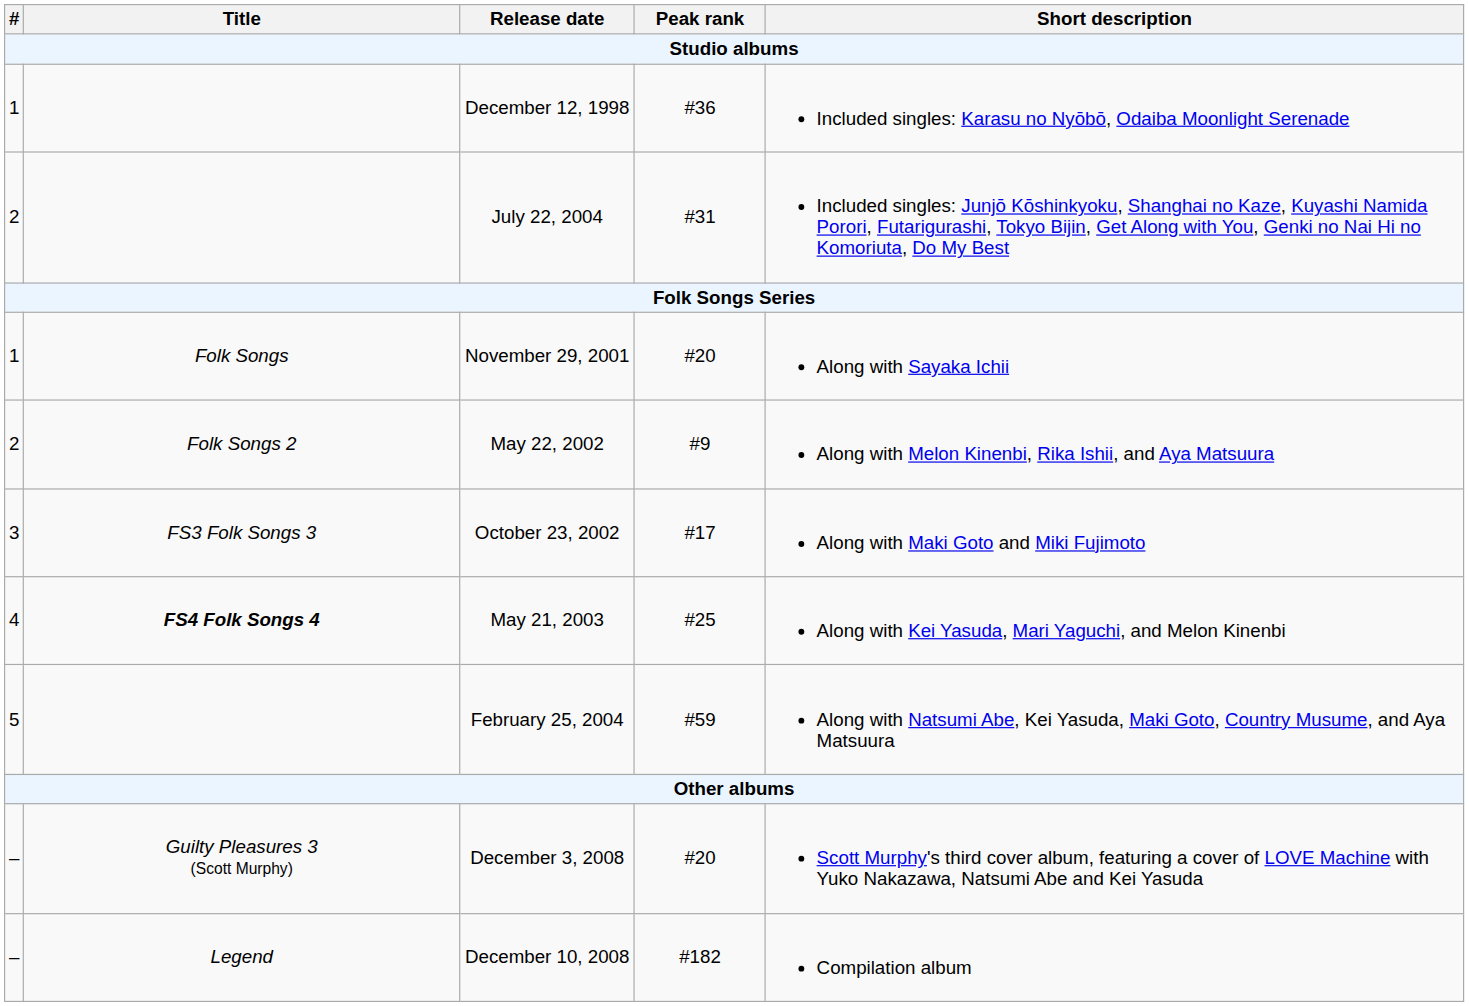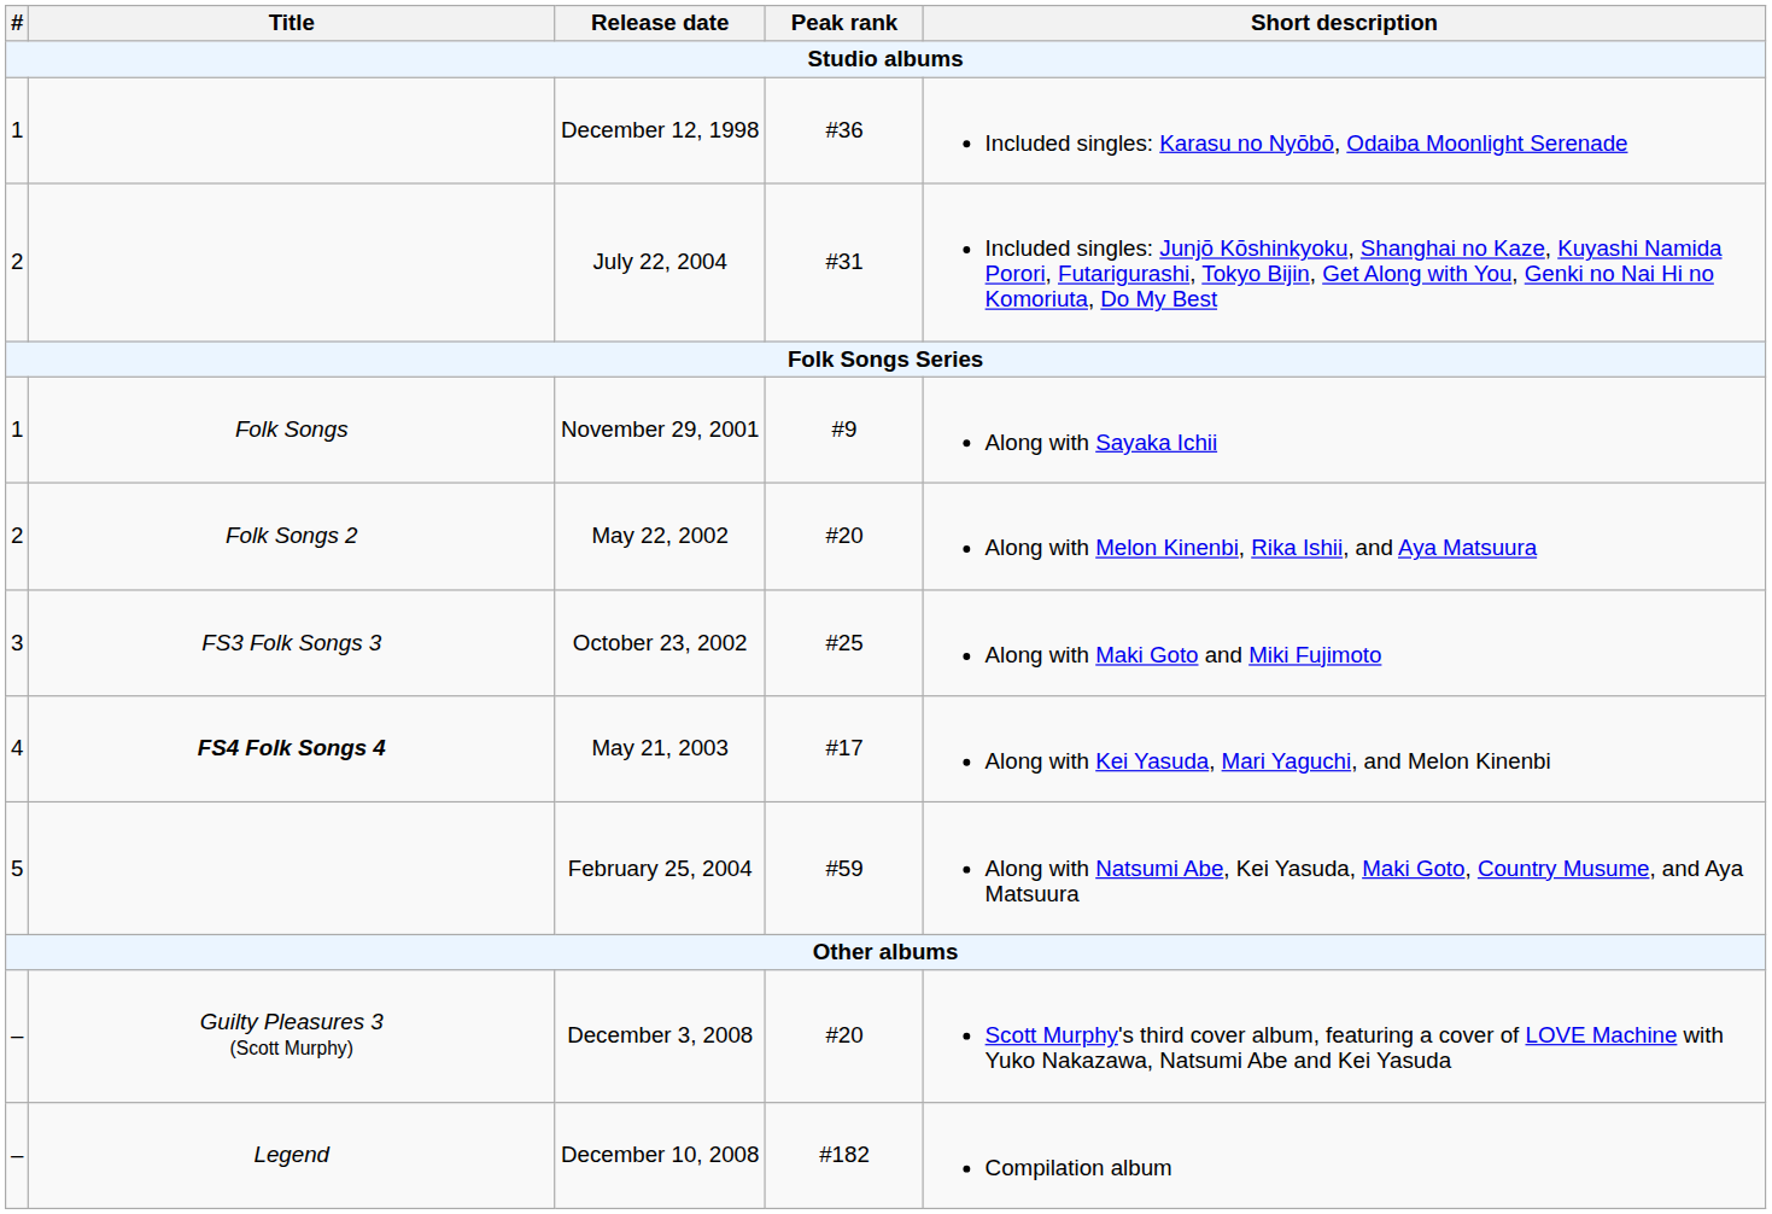November 29, 2001 | Peak rank: #20 -> #9
May 22, 2002 | Peak rank: #9 -> #20
October 23, 2002 | Peak rank: #17 -> #25
May 21, 2003 | Peak rank: #25 -> #17
